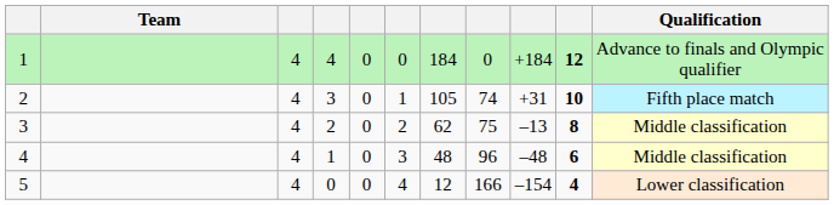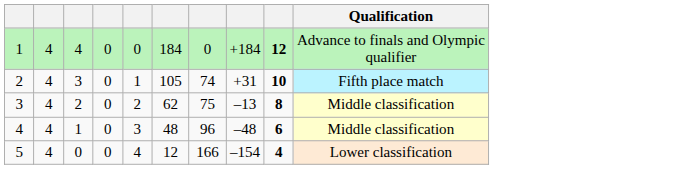- column: Team
